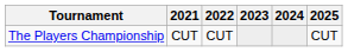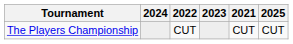columns swapped: 2021 <-> 2024
